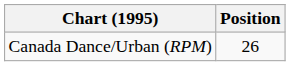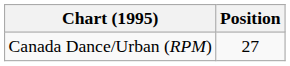Canada Dance/Urban (RPM) | Position: 26 -> 27
